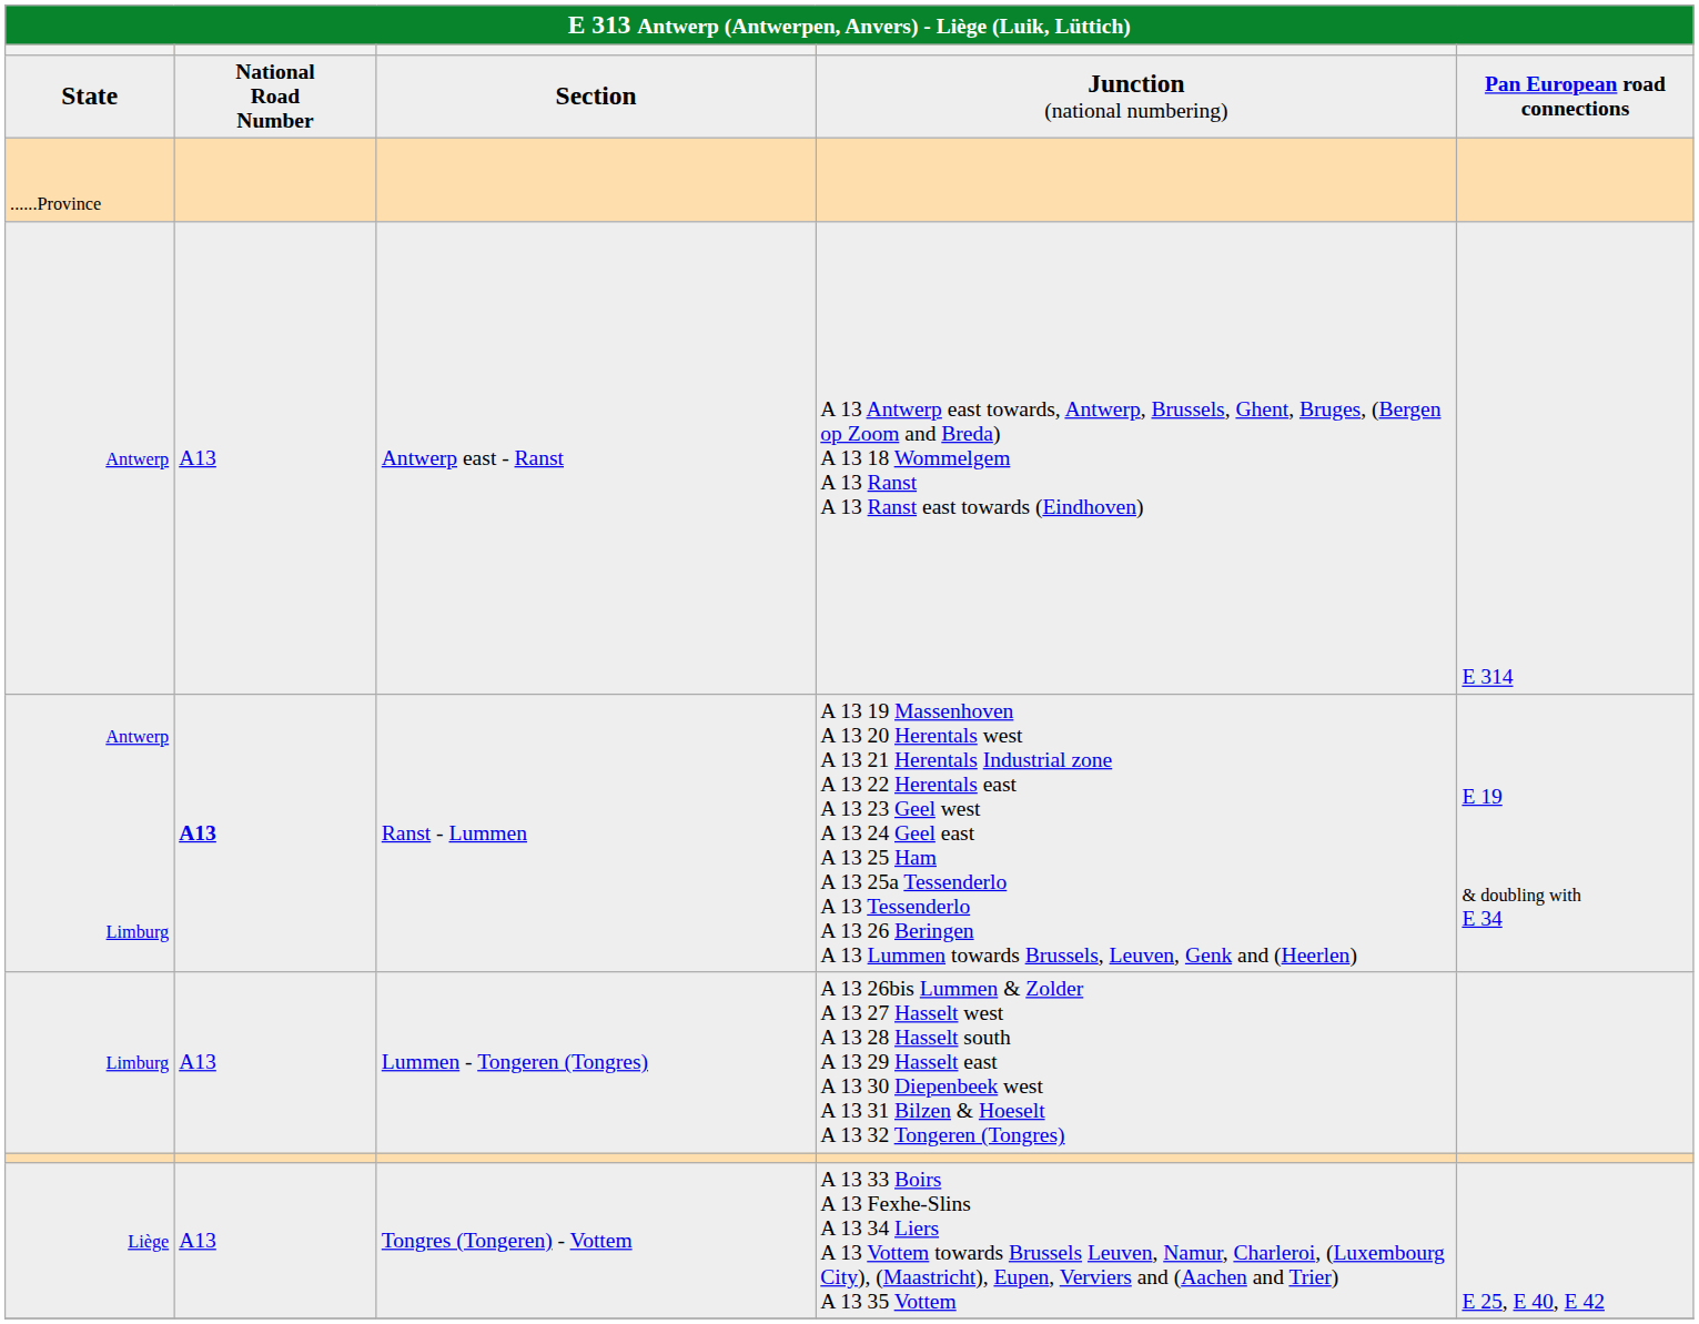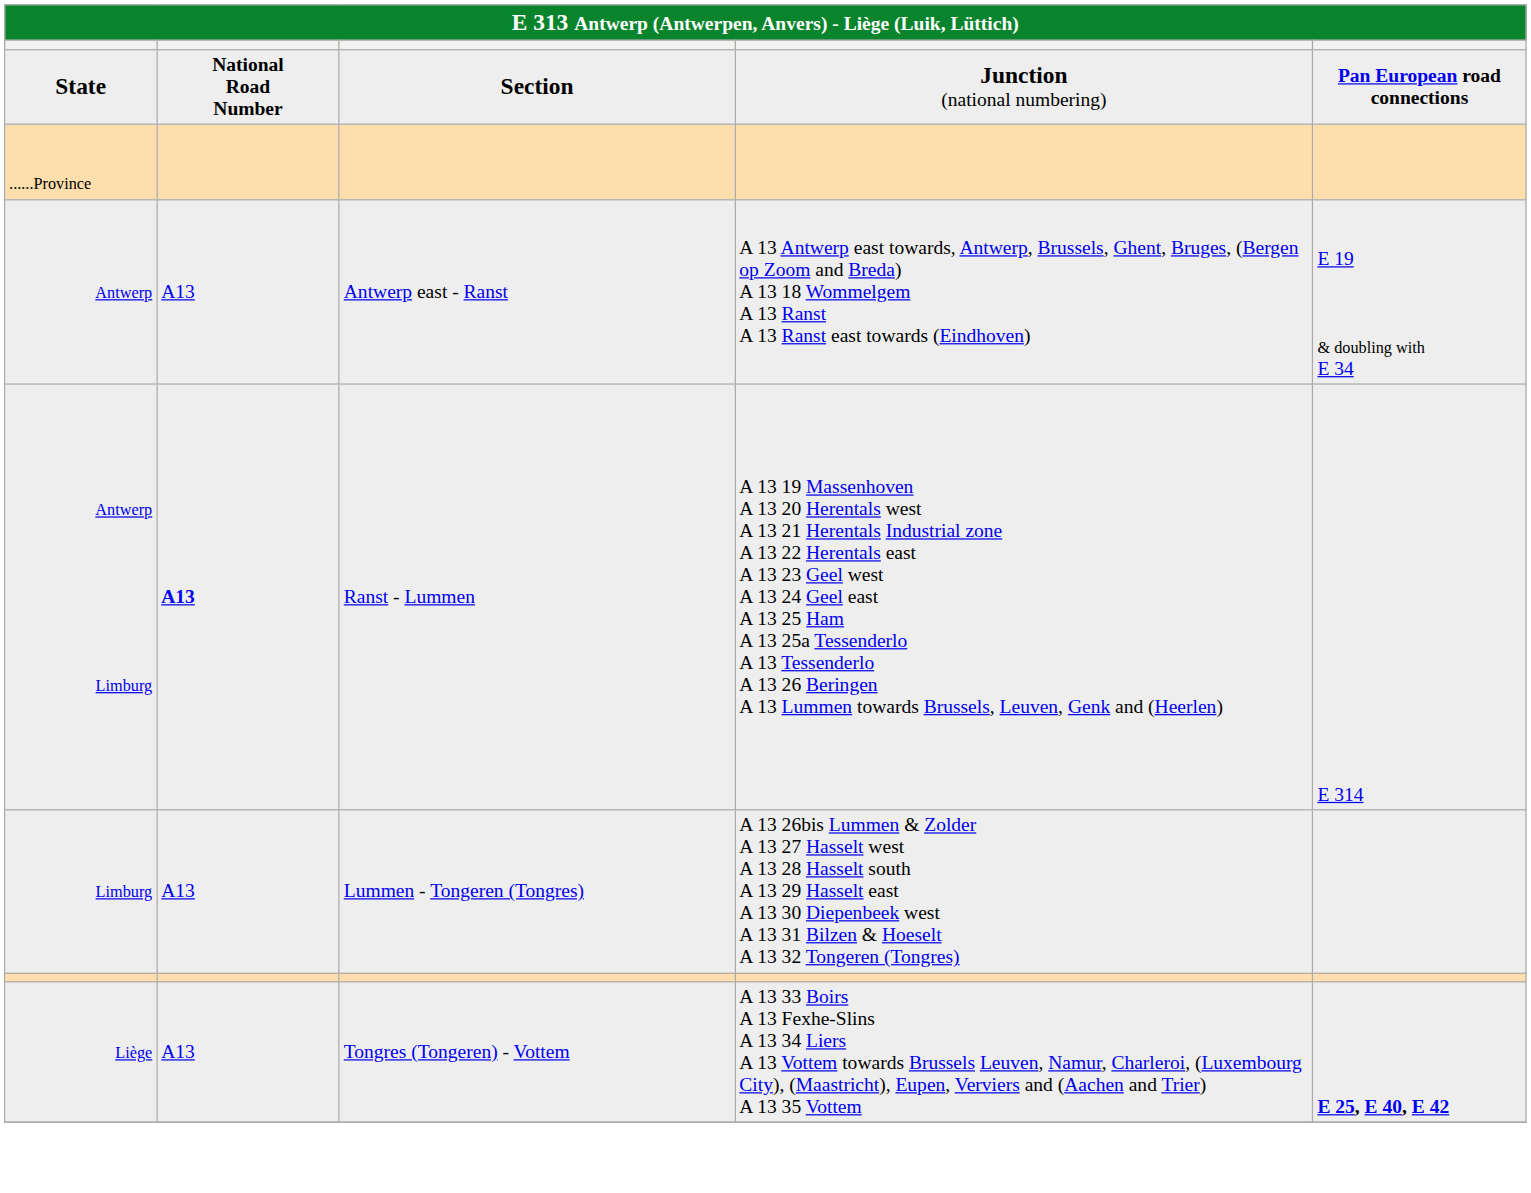Antwerp | column 5: E 314 -> E 19 & doubling with E 34
Antwerp Limburg | column 5: E 19 & doubling with E 34 -> E 314
Liège | column 5: normal -> bold
